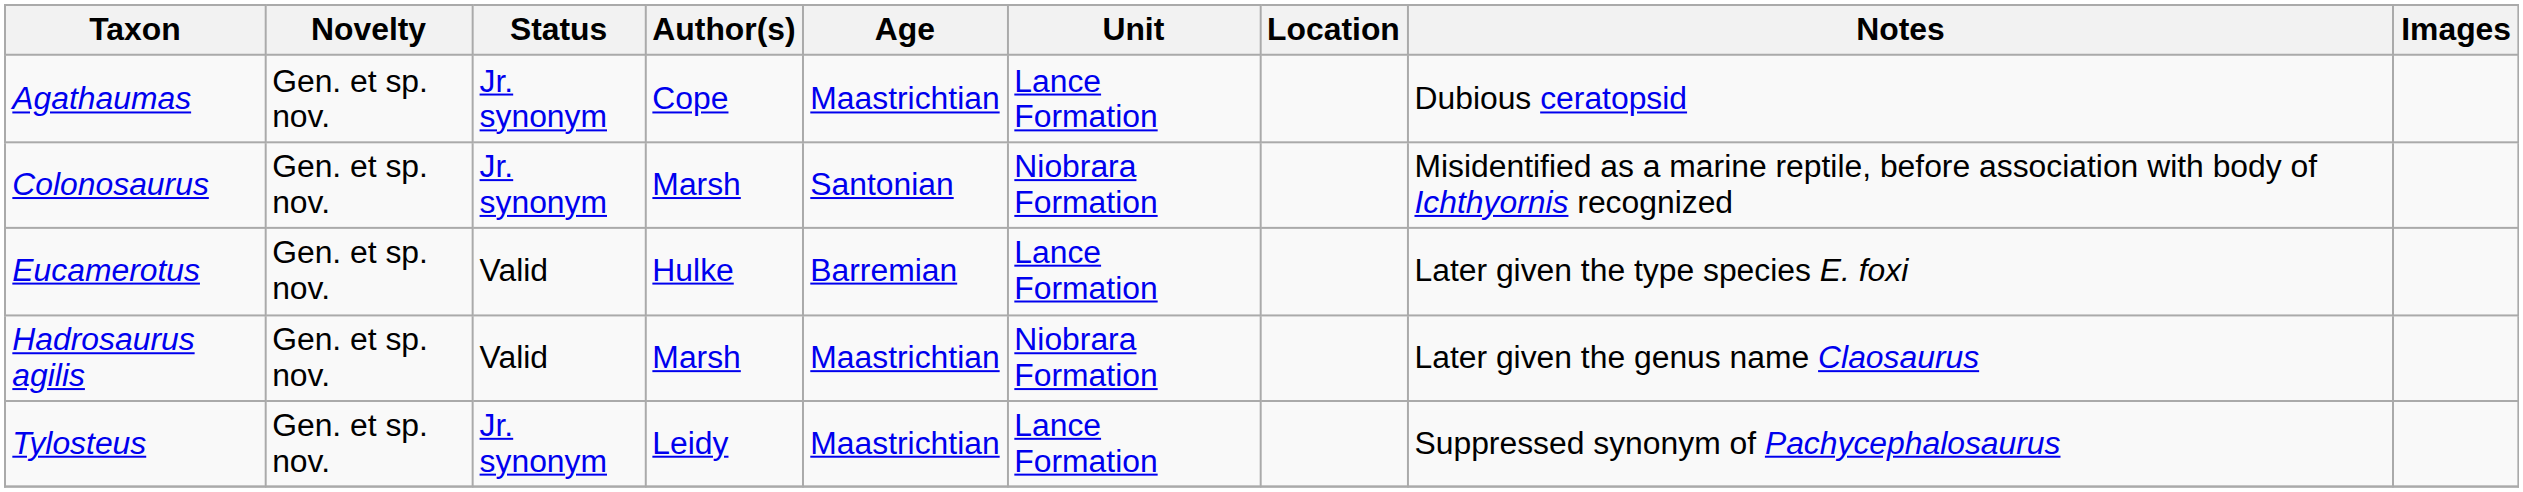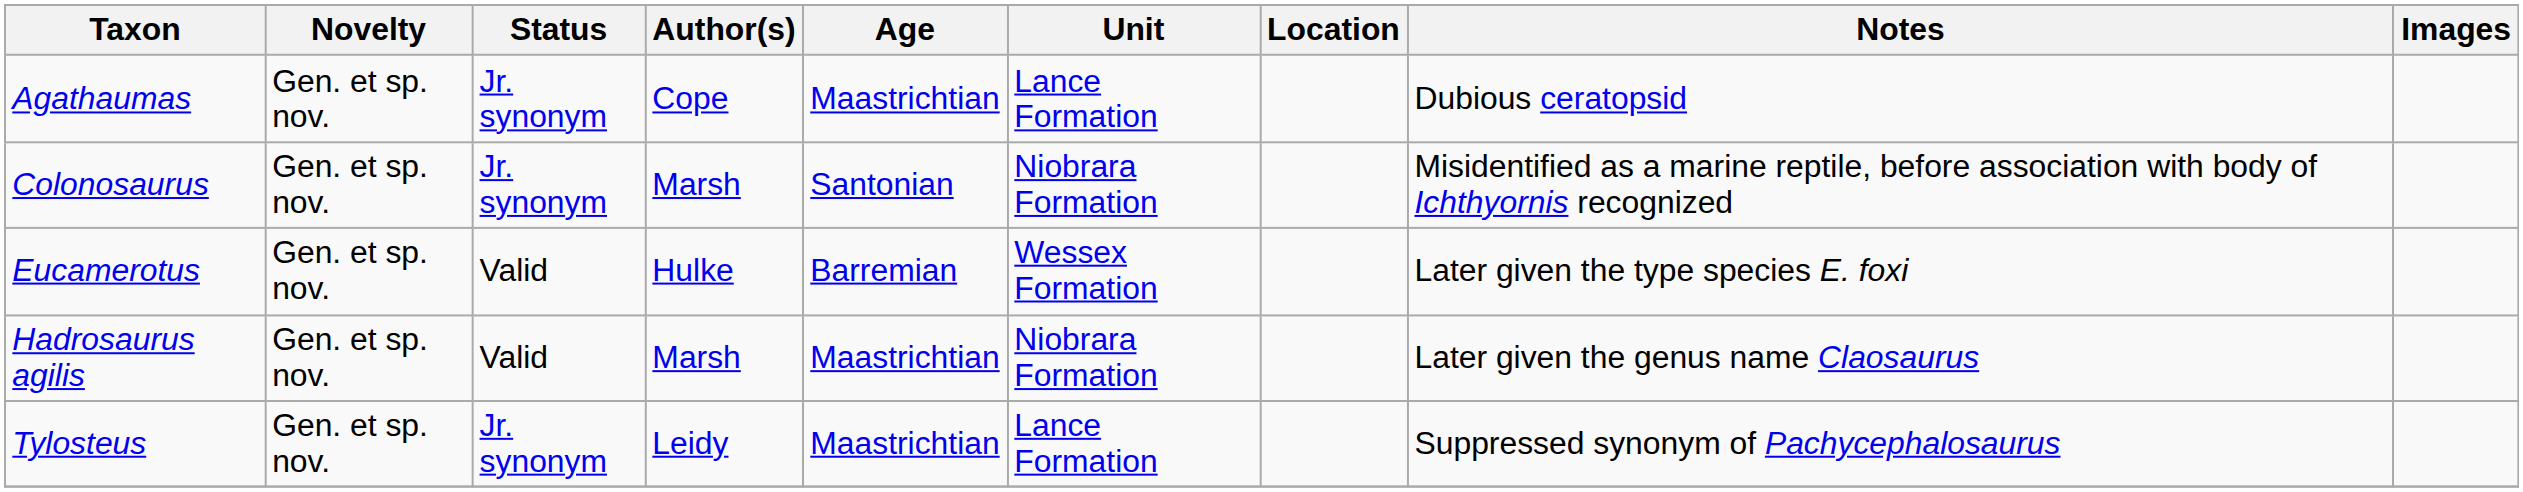Eucamerotus | Unit: Lance Formation -> Wessex Formation
